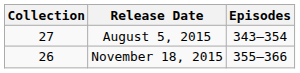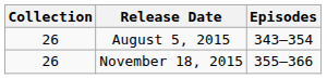August 5, 2015 | Collection: 27 -> 26
